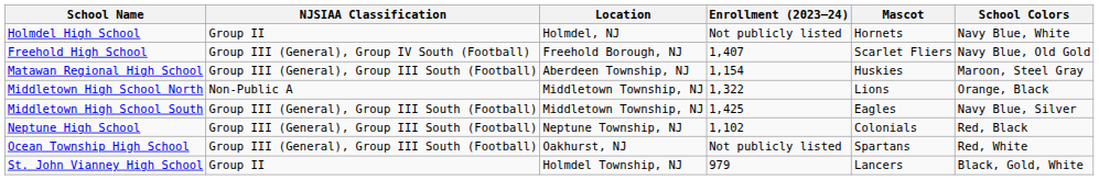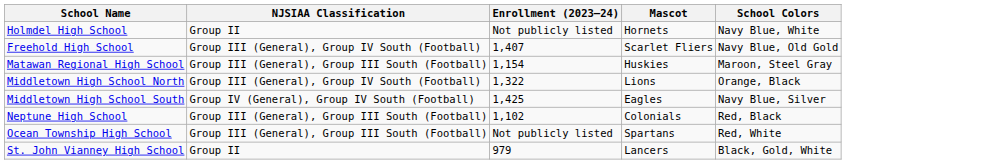- column: Location | Holmdel, NJ | Freehold Borough, NJ | Aberdeen Township, NJ | Middletown Township, NJ | Middletown Township, NJ | Neptune Township, NJ | Oakhurst, NJ | Holmdel Township, NJ
Middletown High School North | NJSIAA Classification: Non-Public A -> Group III (General), Group IV South (Football)
Middletown High School South | NJSIAA Classification: Group III (General), Group III South (Football) -> Group IV (General), Group IV South (Football)
